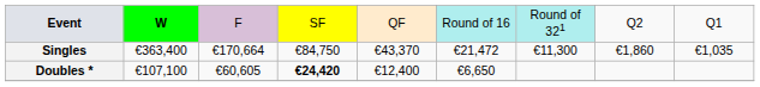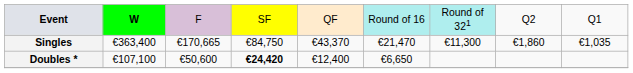Singles | column 3: €170,664 -> €170,665
Singles | column 6: €21,472 -> €21,470
Doubles * | column 3: €60,605 -> €50,600
